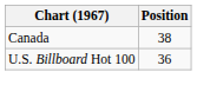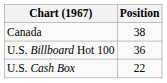+ row: U.S. Cash Box | 22
